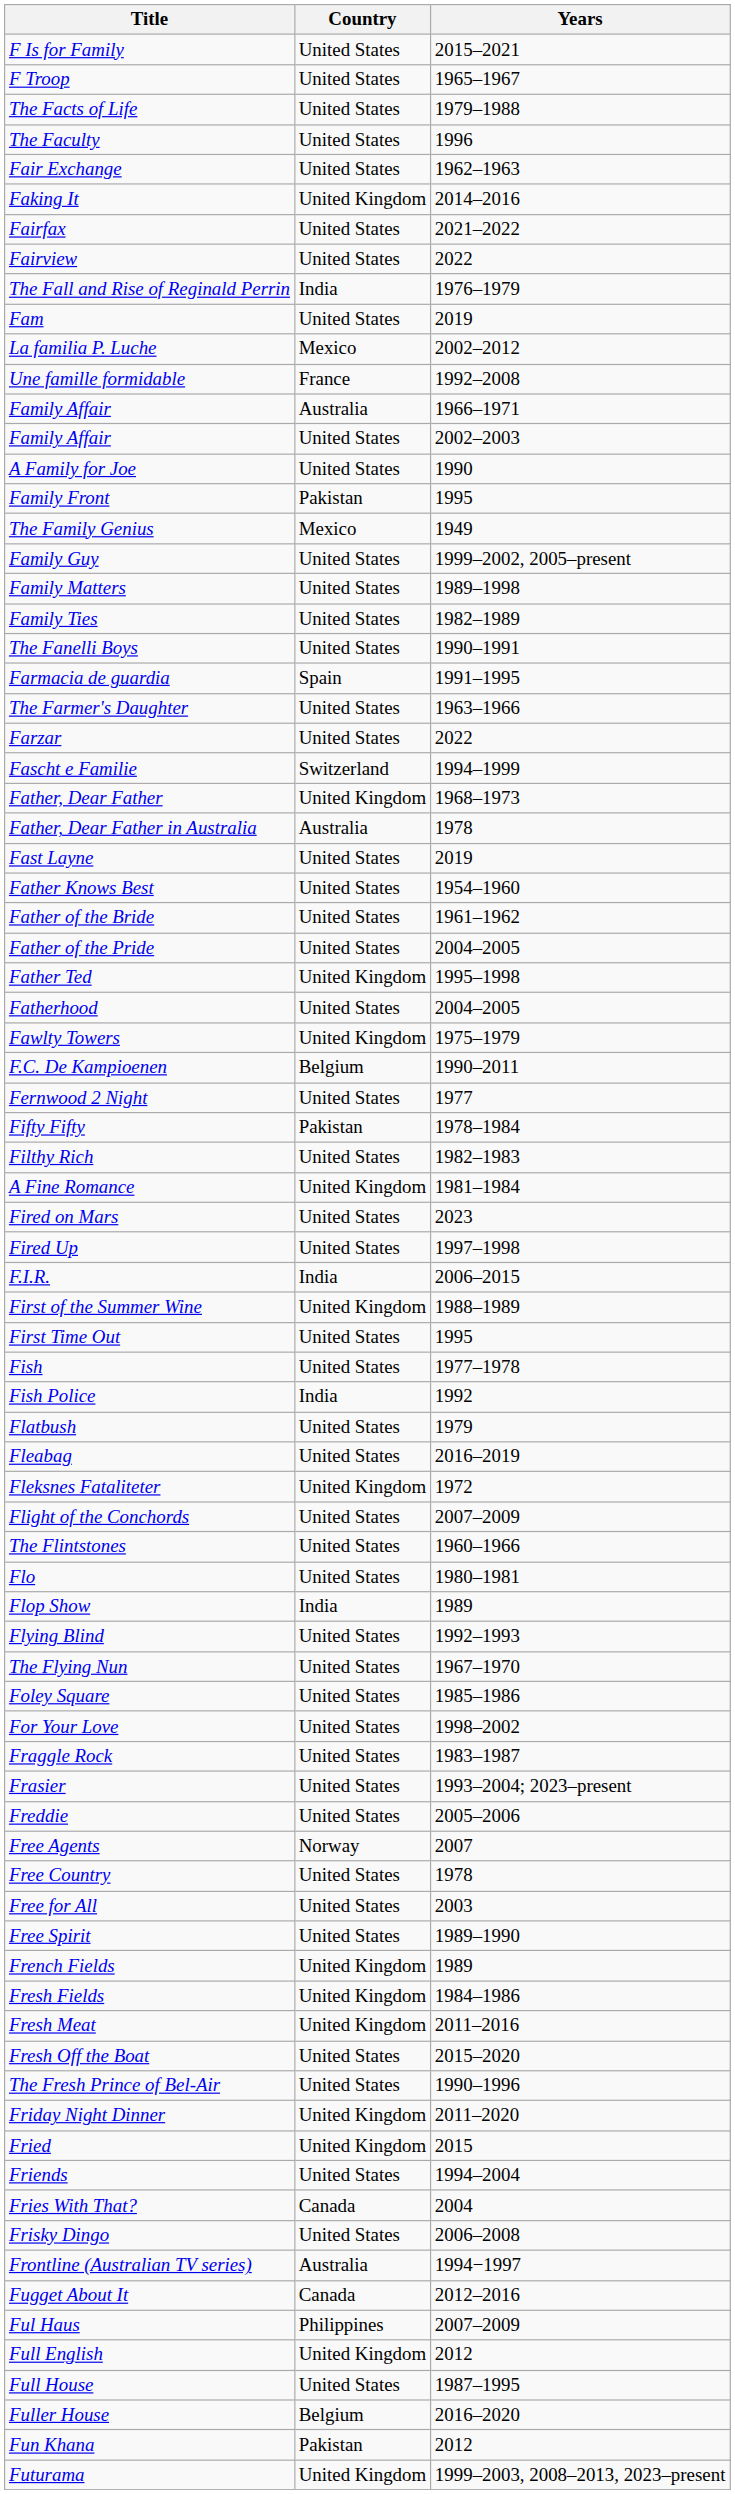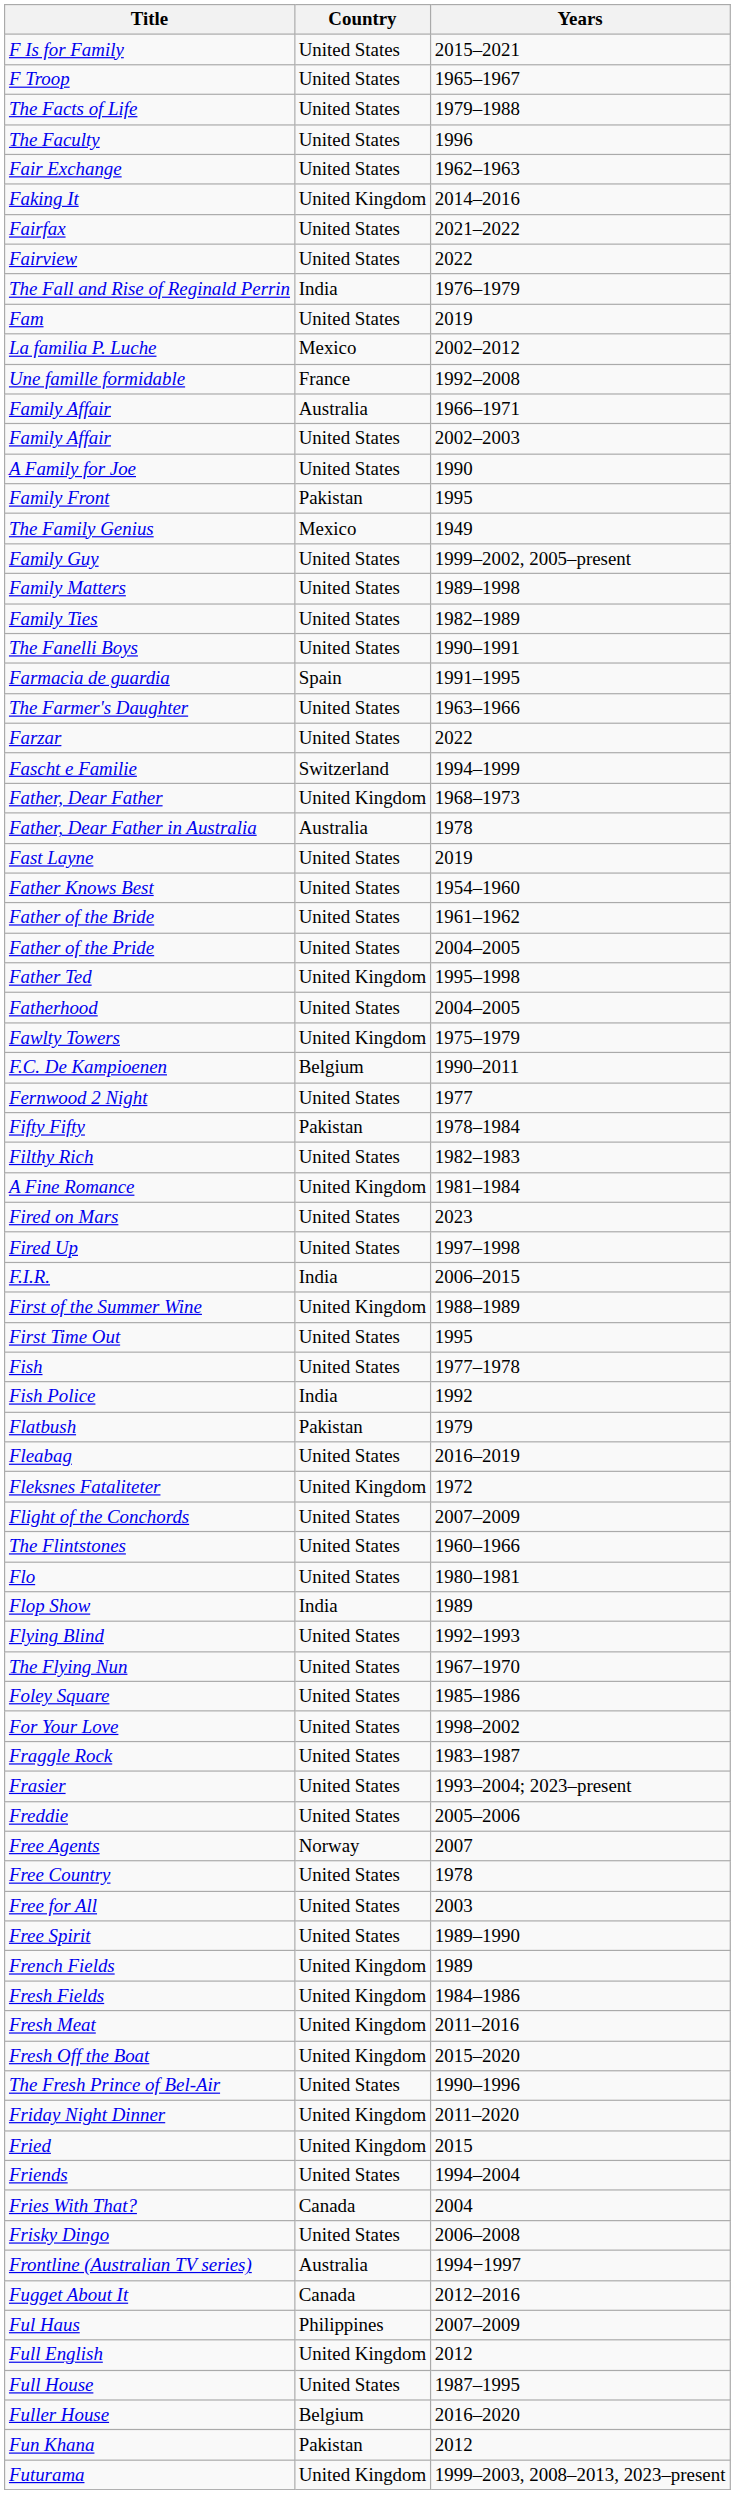Flatbush | Country: United States -> Pakistan
Fresh Off the Boat | Country: United States -> United Kingdom
